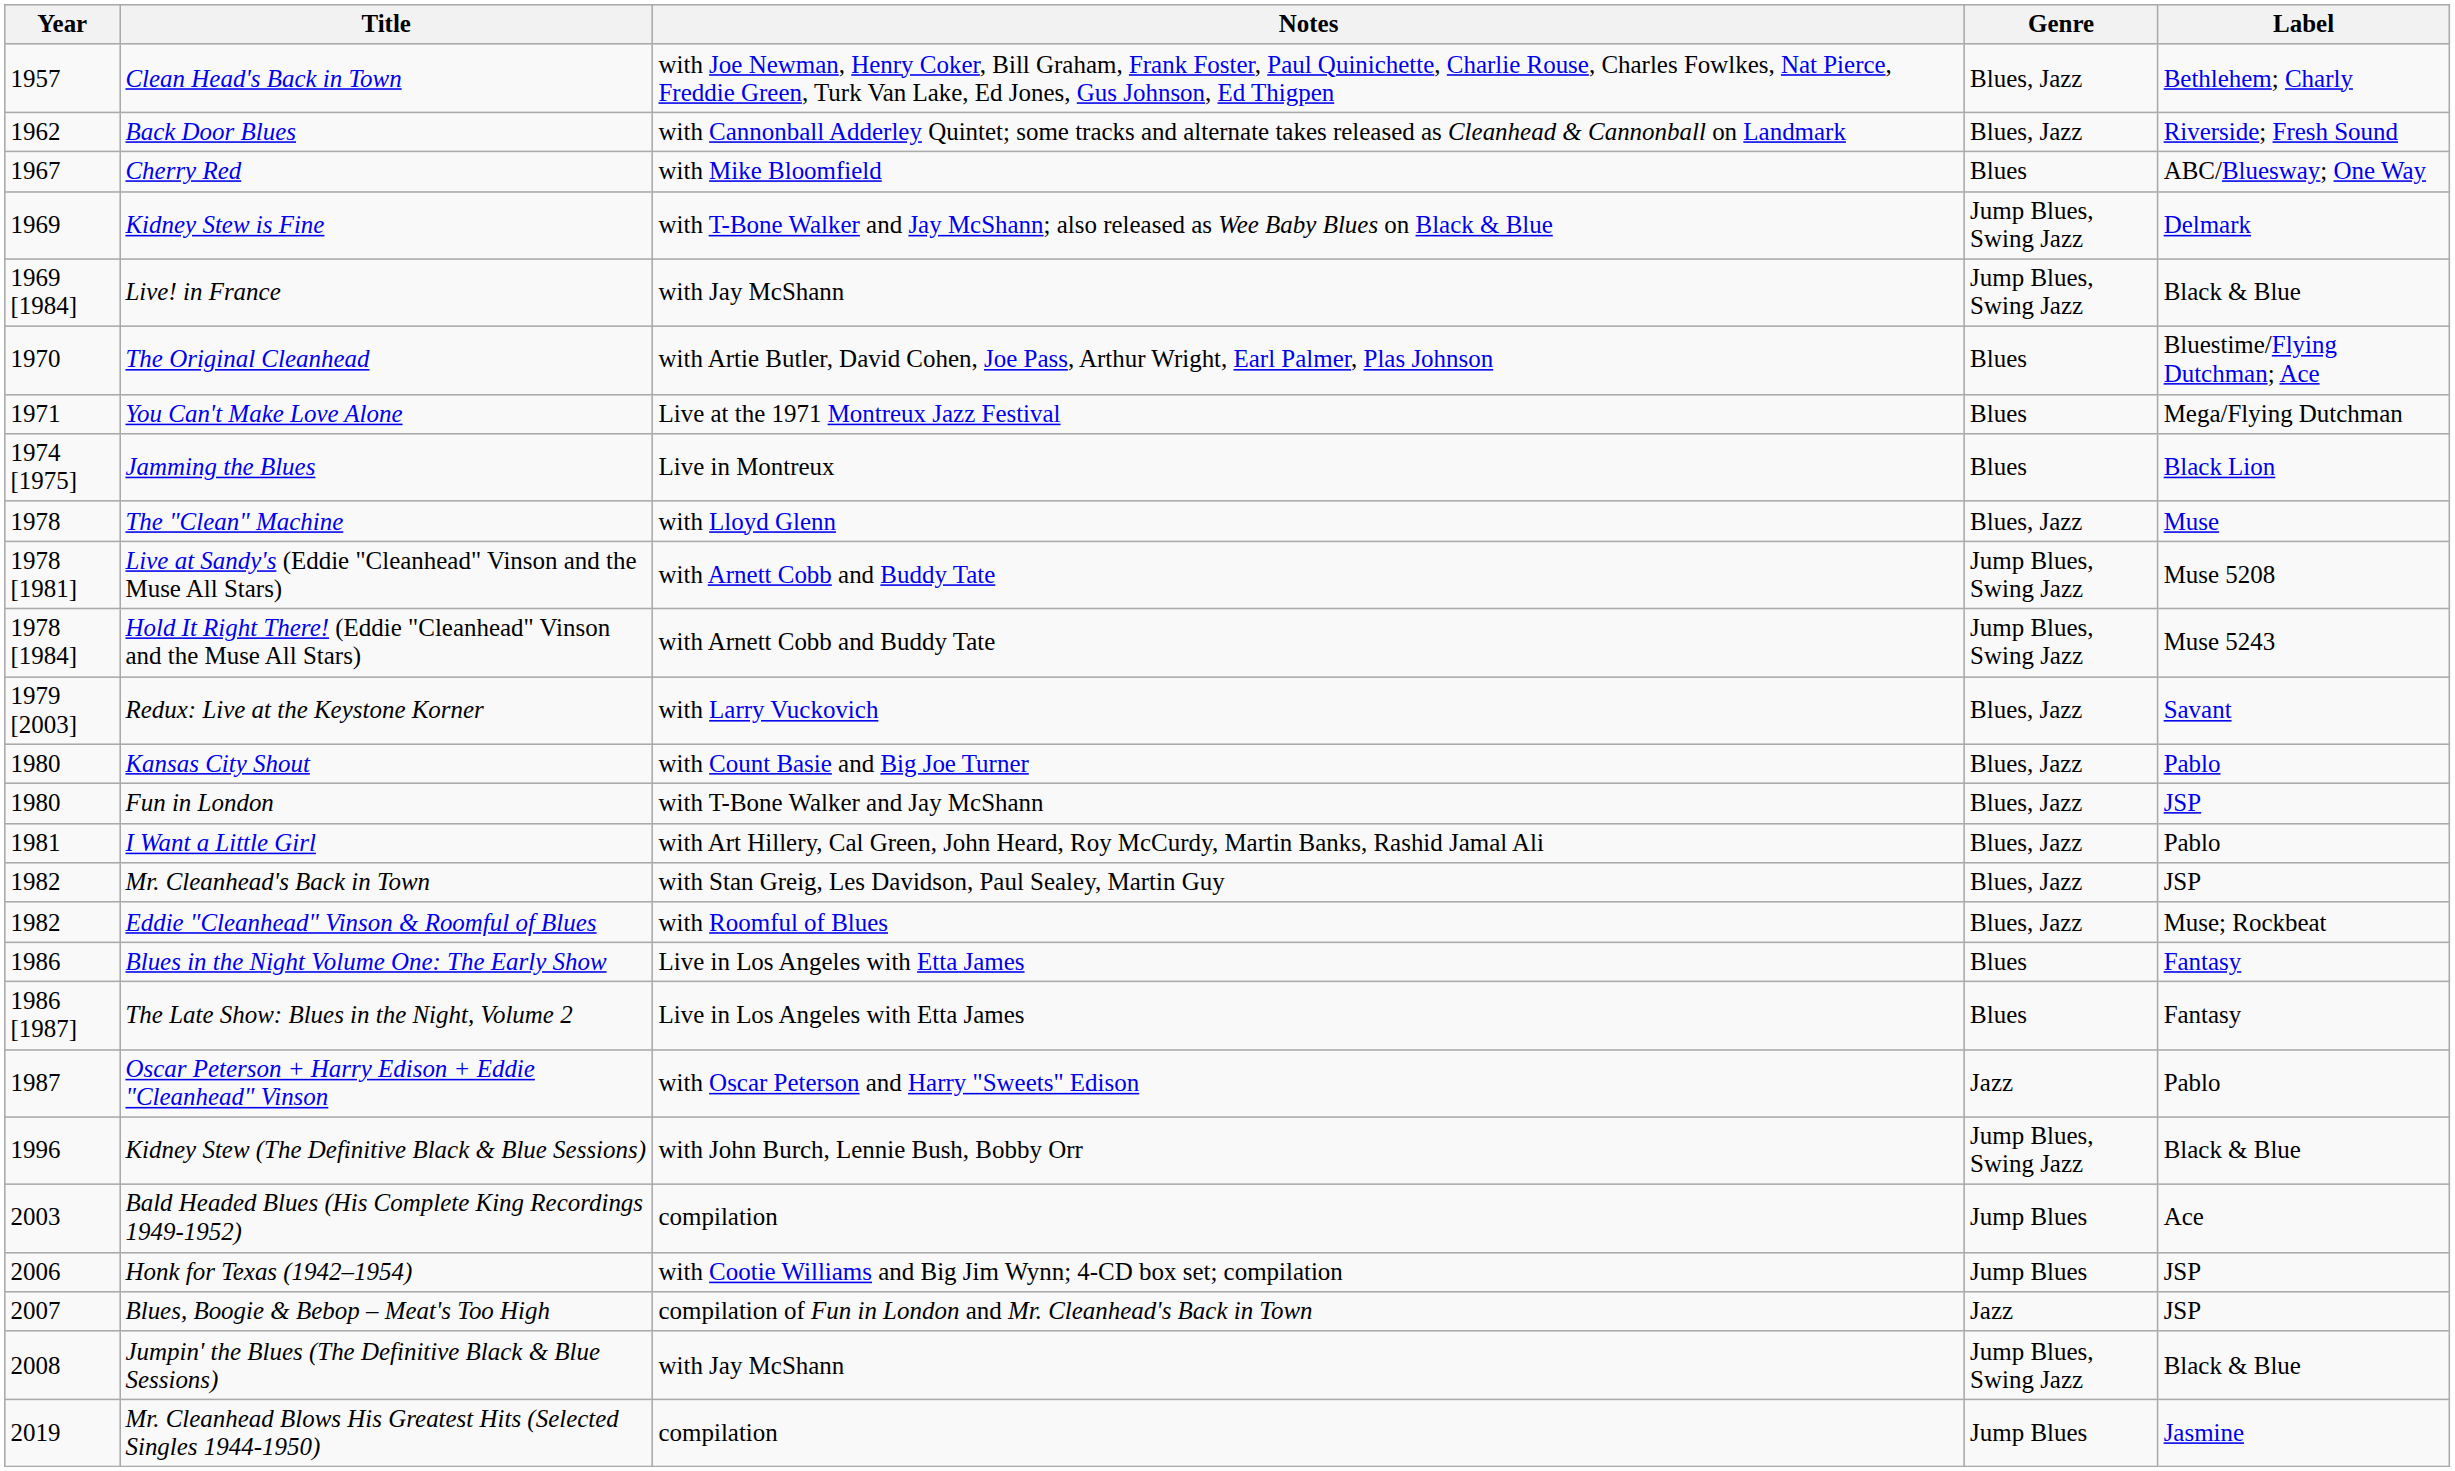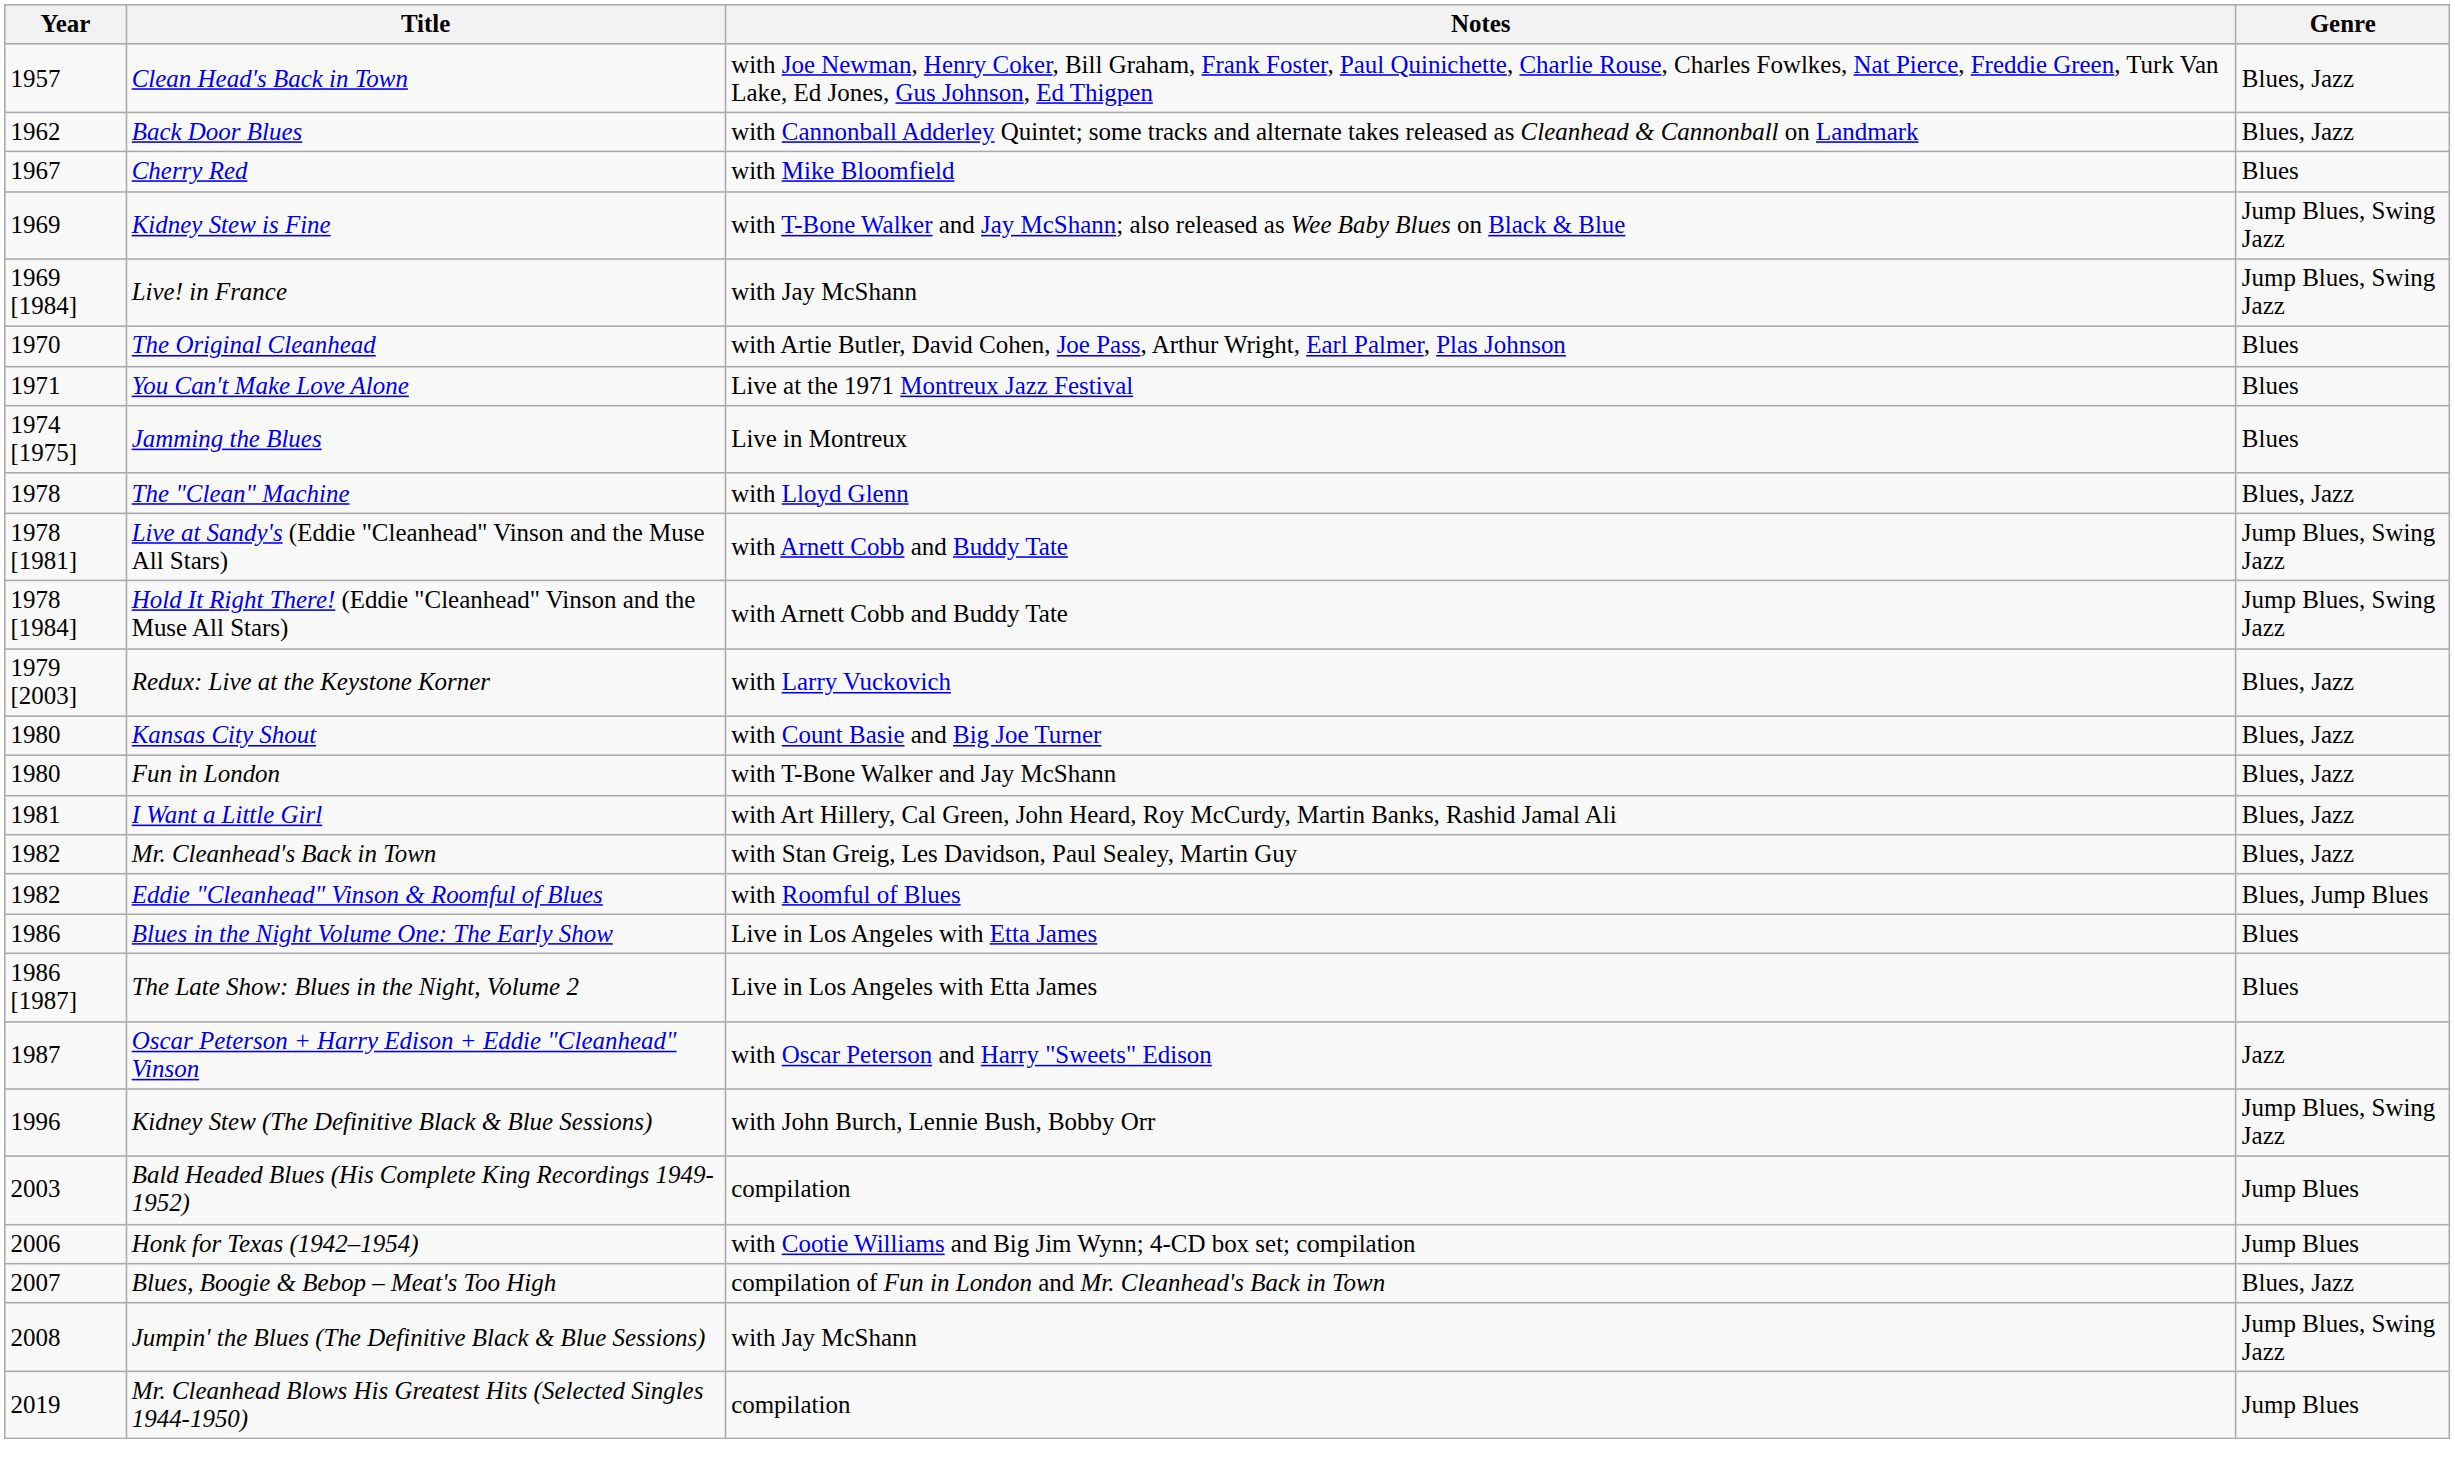- column: Label | Bethlehem; Charly | Riverside; Fresh Sound | ABC/Bluesway; One Way | Delmark | Black & Blue | Bluestime/Flying Dutchman; Ace | Mega/Flying Dutchman | Black Lion | Muse | Muse 5208 | Muse 5243 | Savant | Pablo | JSP | Pablo | JSP | Muse; Rockbeat | Fantasy | Fantasy | Pablo | Black & Blue | Ace | JSP | JSP | Black & Blue | Jasmine
Eddie "Cleanhead" Vinson & Roomful of Blues | Genre: Blues, Jazz -> Blues, Jump Blues
Blues, Boogie & Bebop – Meat's Too High | Genre: Jazz -> Blues, Jazz
